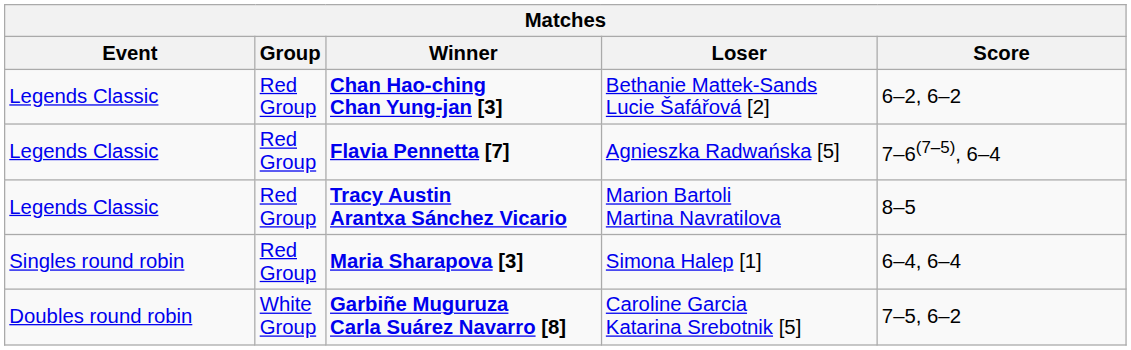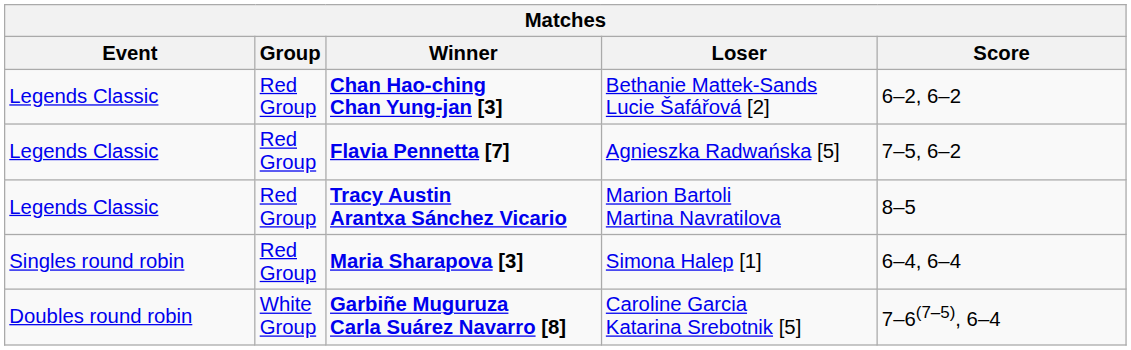Flavia Pennetta [7] | Score: 7–6(7–5), 6–4 -> 7–5, 6–2
Garbiñe Muguruza Carla Suárez Navarro [8] | Score: 7–5, 6–2 -> 7–6(7–5), 6–4
